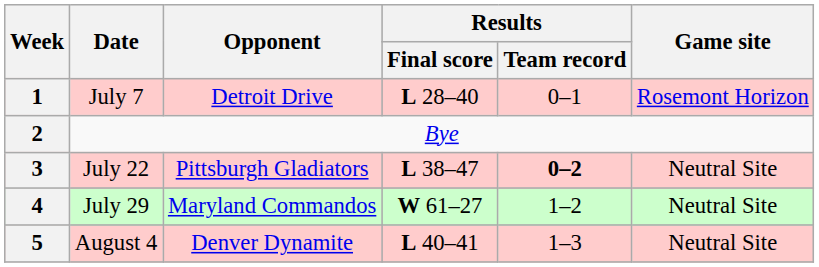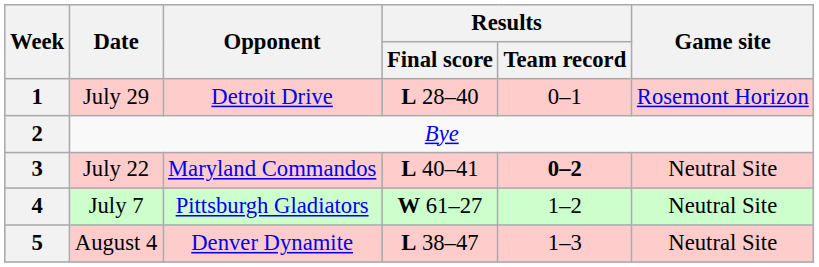1 | Date: July 7 -> July 29
3 | Opponent: Pittsburgh Gladiators -> Maryland Commandos
3 | Results / Final score: L 38–47 -> L 40–41
4 | Date: July 29 -> July 7
4 | Opponent: Maryland Commandos -> Pittsburgh Gladiators
5 | Results / Final score: L 40–41 -> L 38–47
